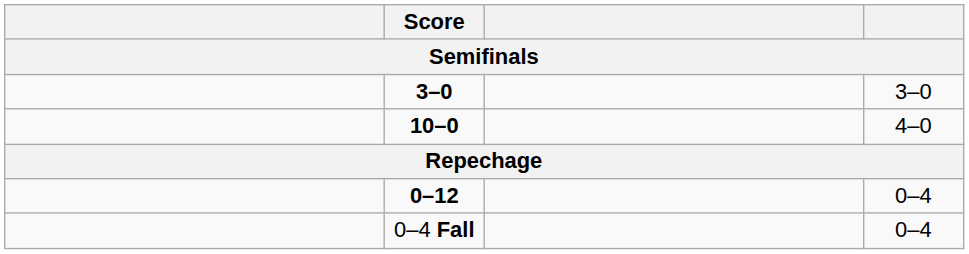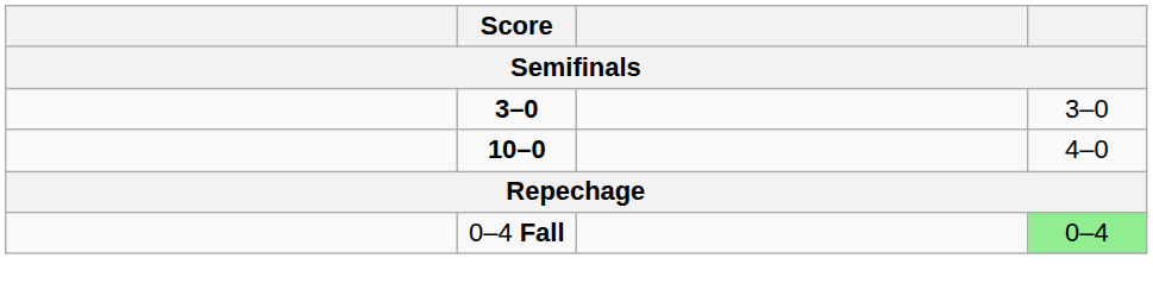- row: 0–12 | 0–4
0–4 Fall | column 4: no background -> lightgreen background
